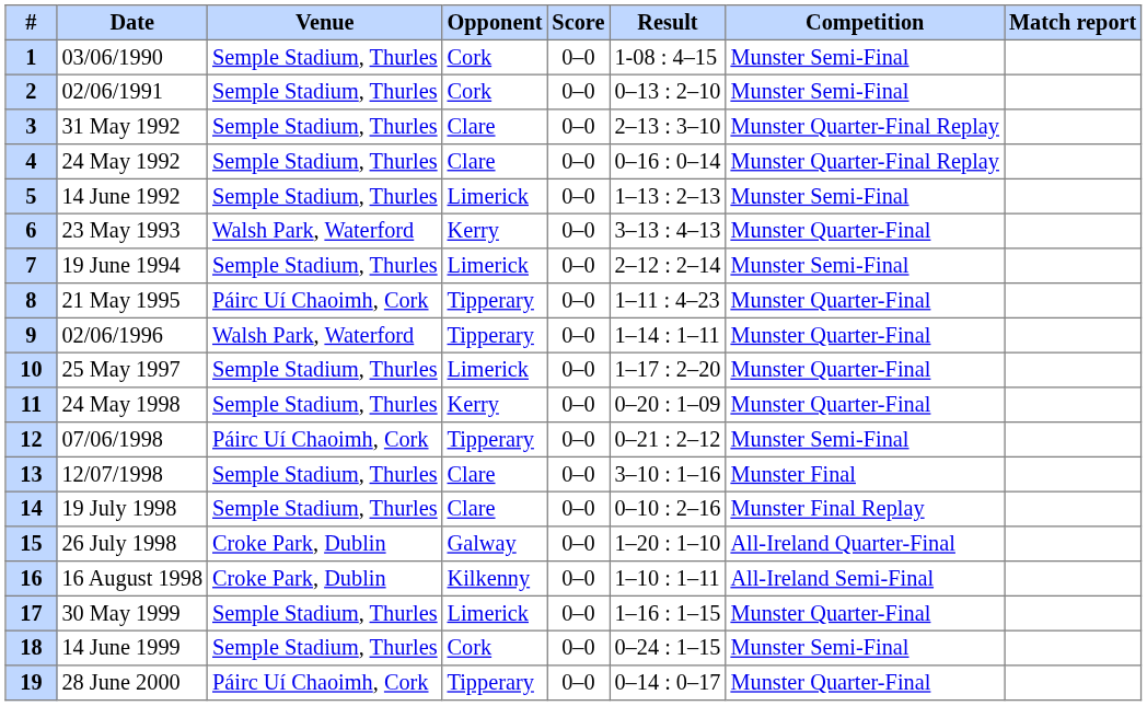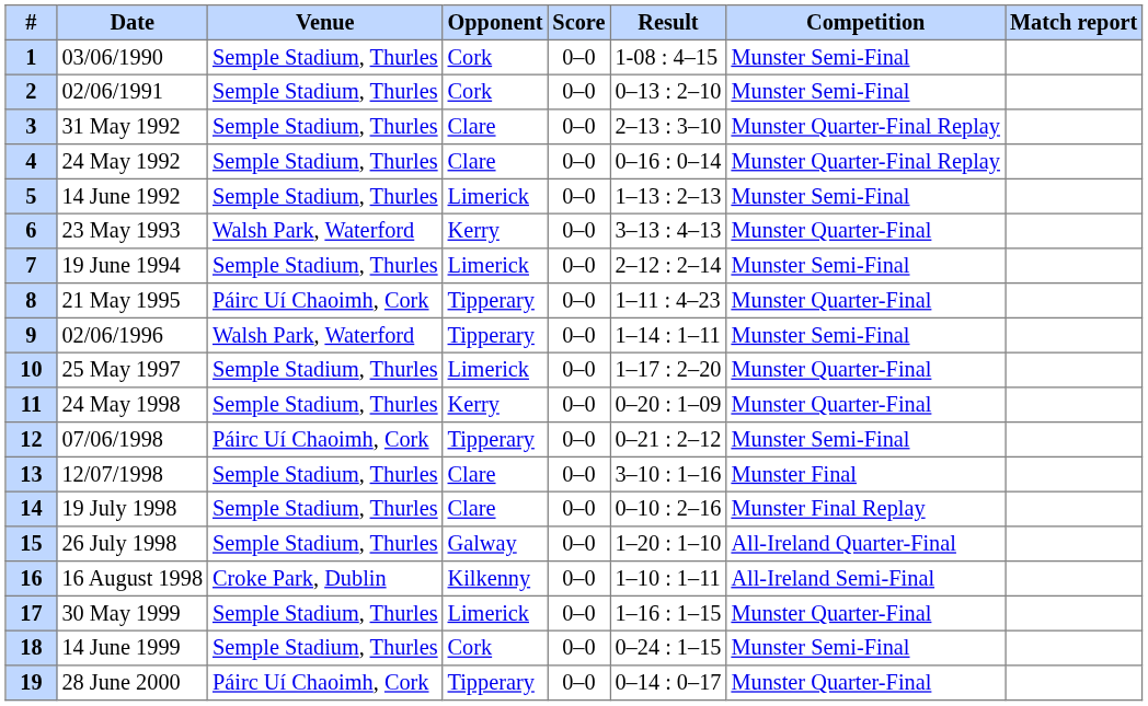9 | Competition: Munster Quarter-Final -> Munster Semi-Final
15 | Venue: Croke Park, Dublin -> Semple Stadium, Thurles
